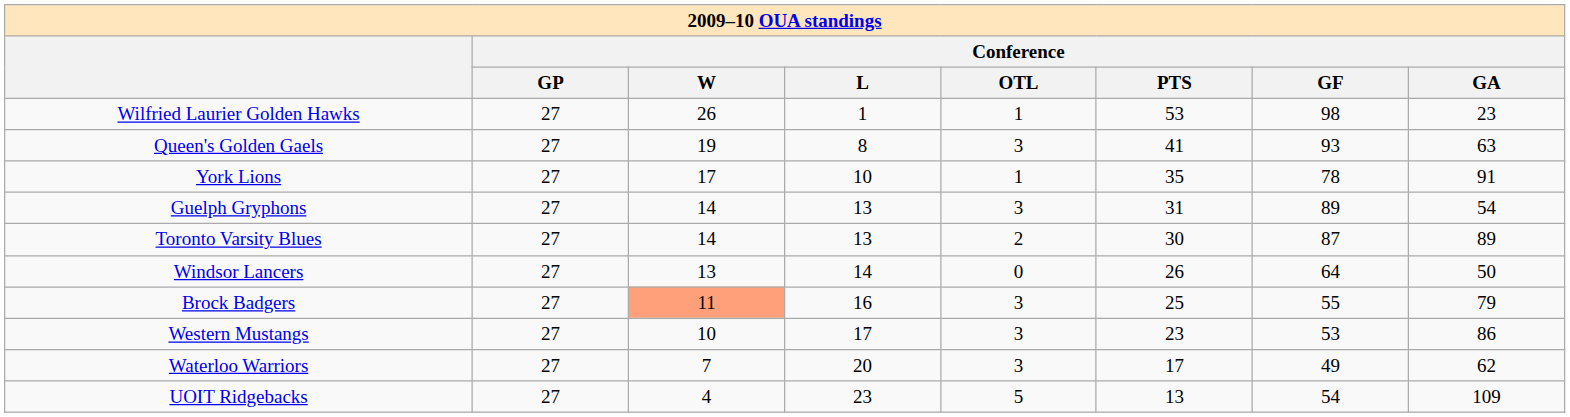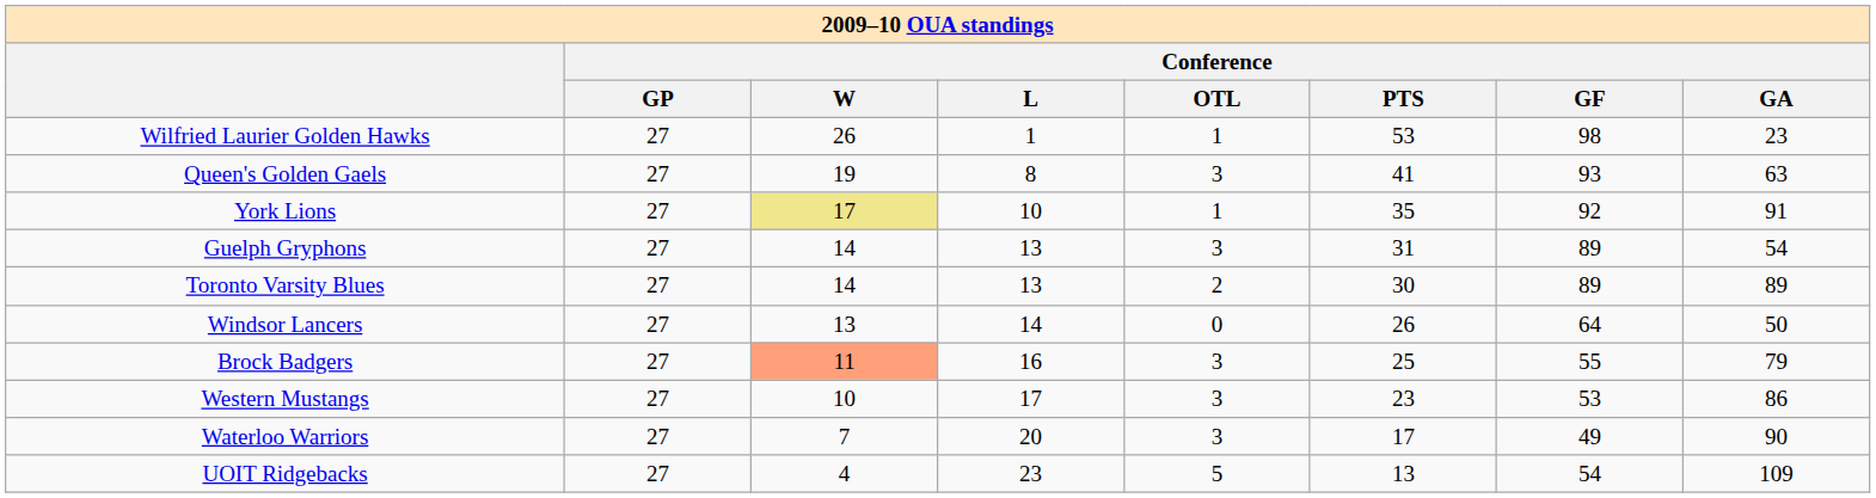York Lions | Conference / W: no background -> khaki background
York Lions | Conference / GF: 78 -> 92
Toronto Varsity Blues | Conference / GF: 87 -> 89
Waterloo Warriors | Conference / GA: 62 -> 90
